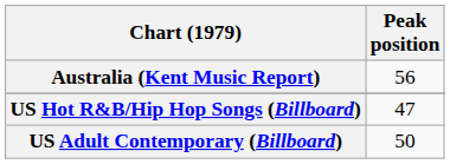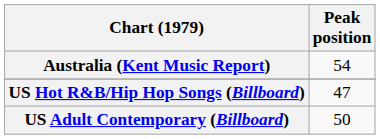Australia (Kent Music Report) | Peak position: 56 -> 54
